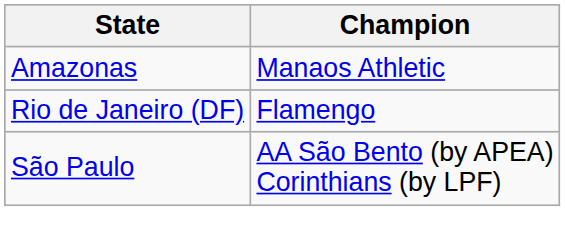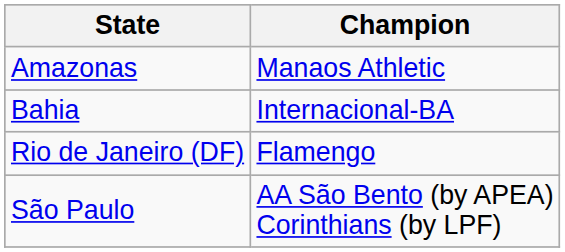+ row: Bahia | Internacional-BA
